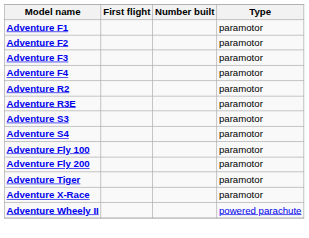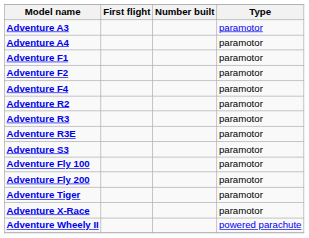+ row: Adventure A3 | paramotor
+ row: Adventure A4 | paramotor
- row: Adventure F3 | paramotor
+ row: Adventure R3 | paramotor
- row: Adventure S4 | paramotor
